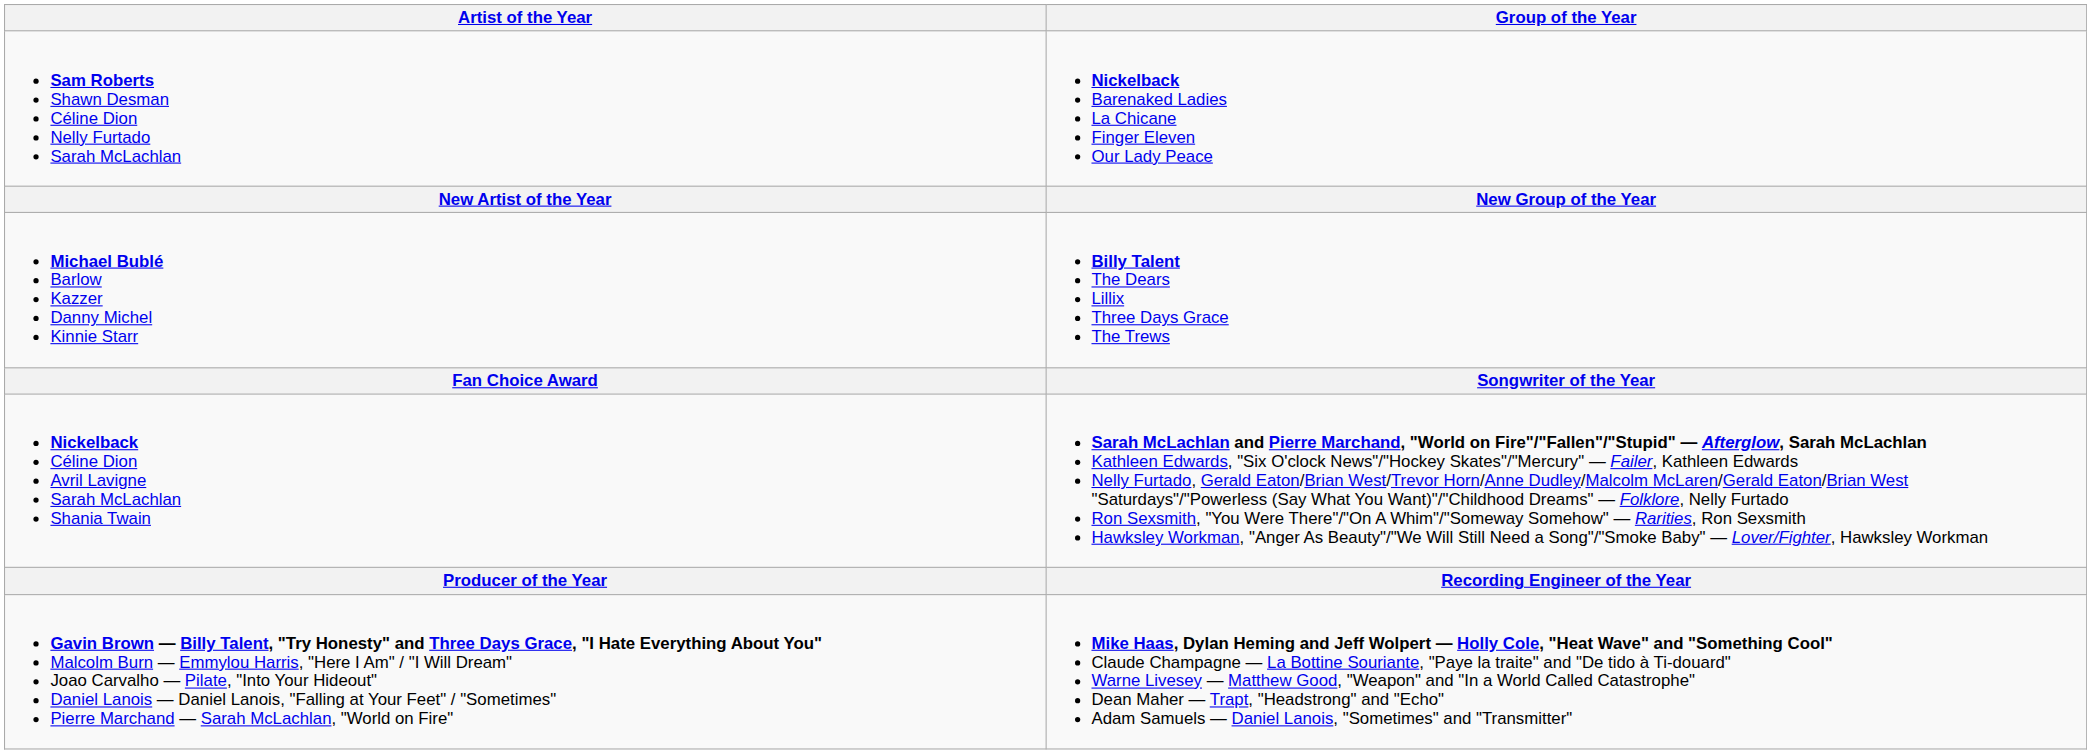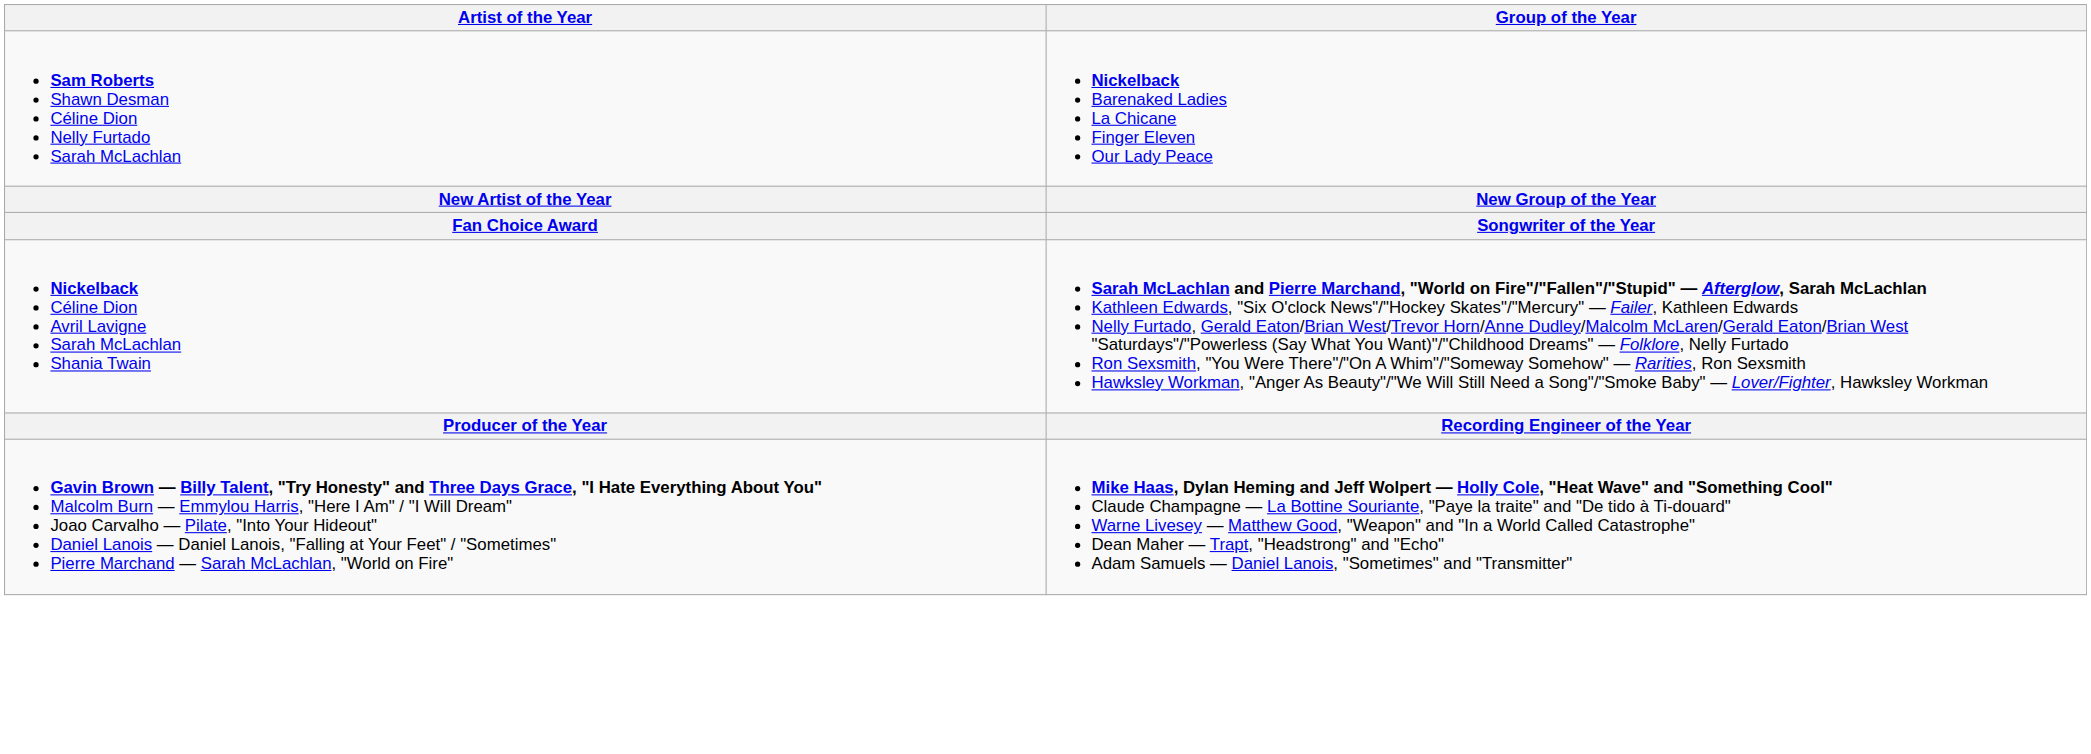- row: Michael Bublé Barlow Kazzer Danny Michel Kinnie Starr | Billy Talent The Dears Lillix Three Days Grace The Trews
